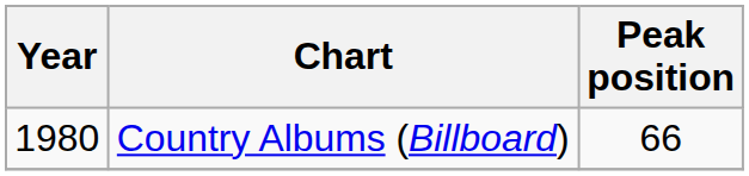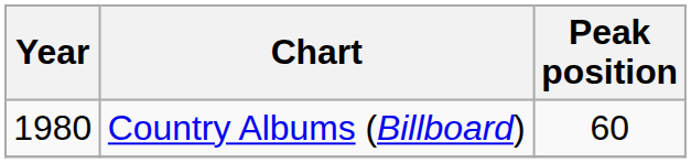Country Albums (Billboard) | Peak position: 66 -> 60
